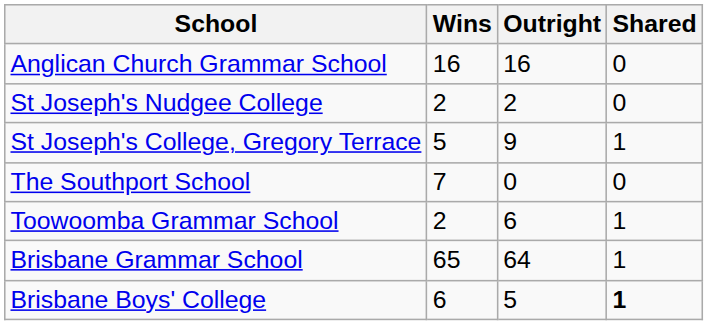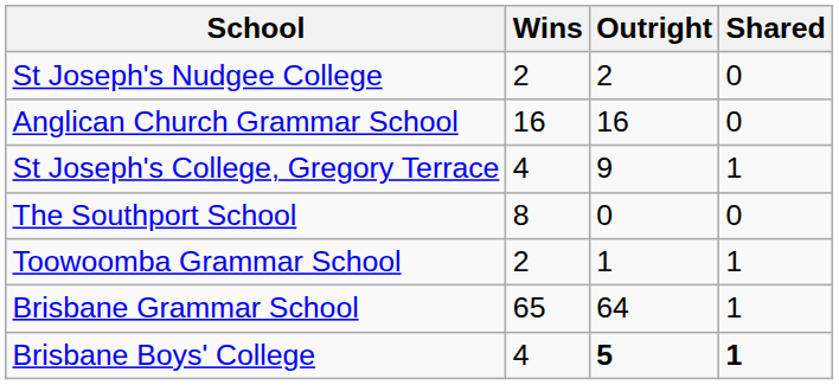rows swapped: St Joseph's Nudgee College <-> Anglican Church Grammar School
St Joseph's College, Gregory Terrace | Wins: 5 -> 4
The Southport School | Wins: 7 -> 8
Toowoomba Grammar School | Outright: 6 -> 1
Brisbane Boys' College | Wins: 6 -> 4
Brisbane Boys' College | Outright: normal -> bold
